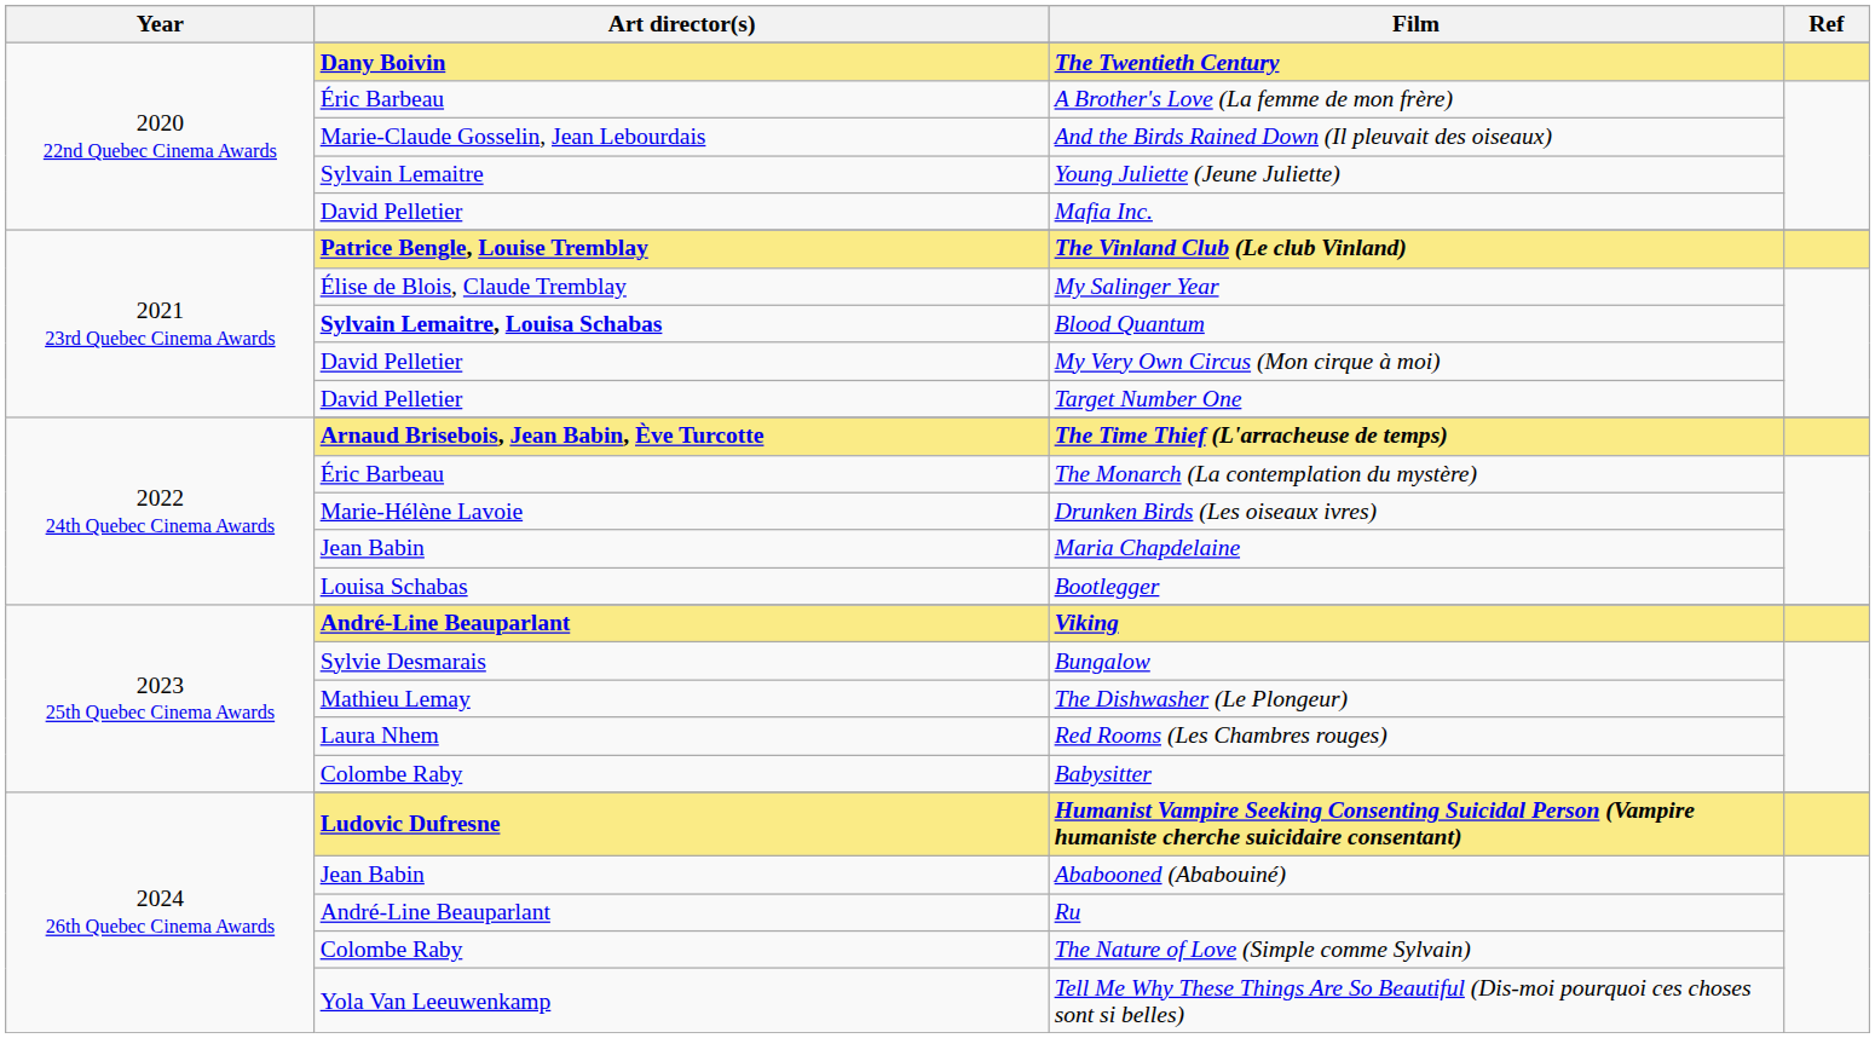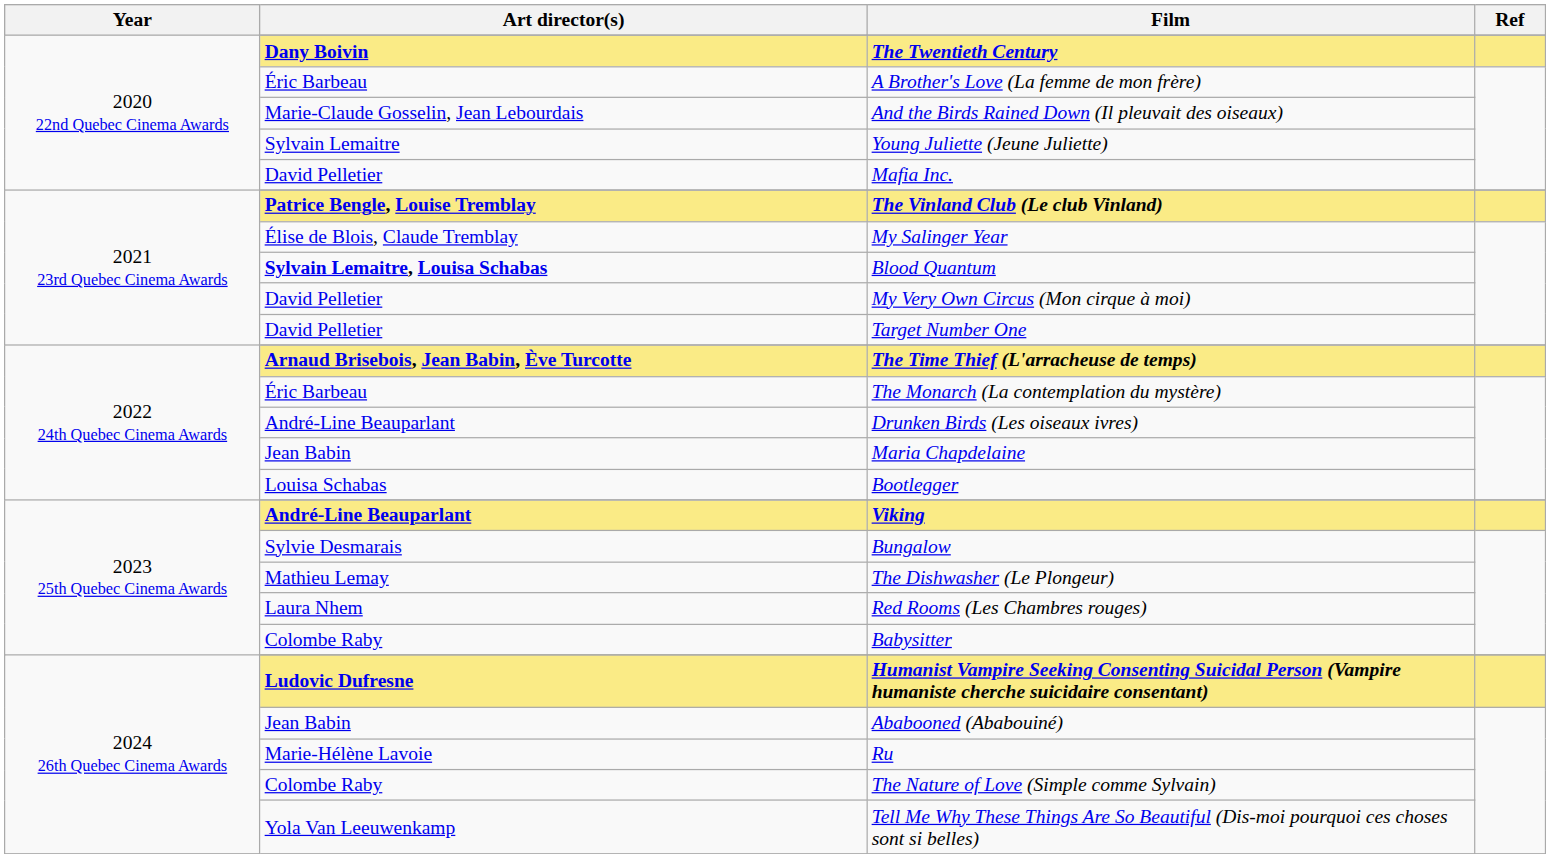Drunken Birds (Les oiseaux ivres) | Art director(s): Marie-Hélène Lavoie -> André-Line Beauparlant
Ru | Art director(s): André-Line Beauparlant -> Marie-Hélène Lavoie
